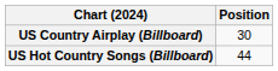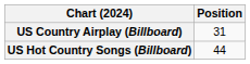US Country Airplay (Billboard) | Position: 30 -> 31
